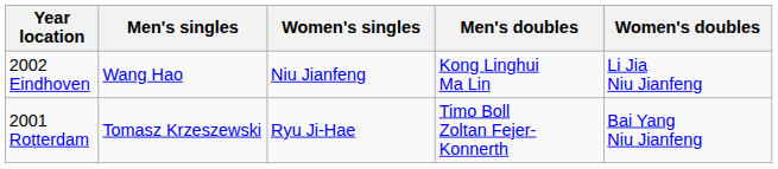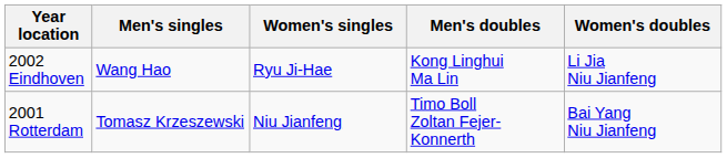2002 Eindhoven | Women's singles: Niu Jianfeng -> Ryu Ji-Hae
2001 Rotterdam | Women's singles: Ryu Ji-Hae -> Niu Jianfeng
